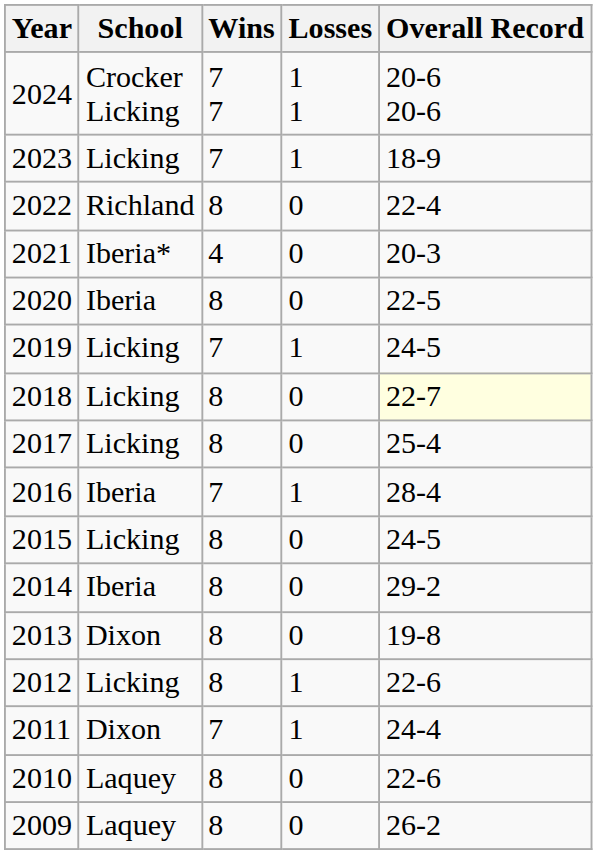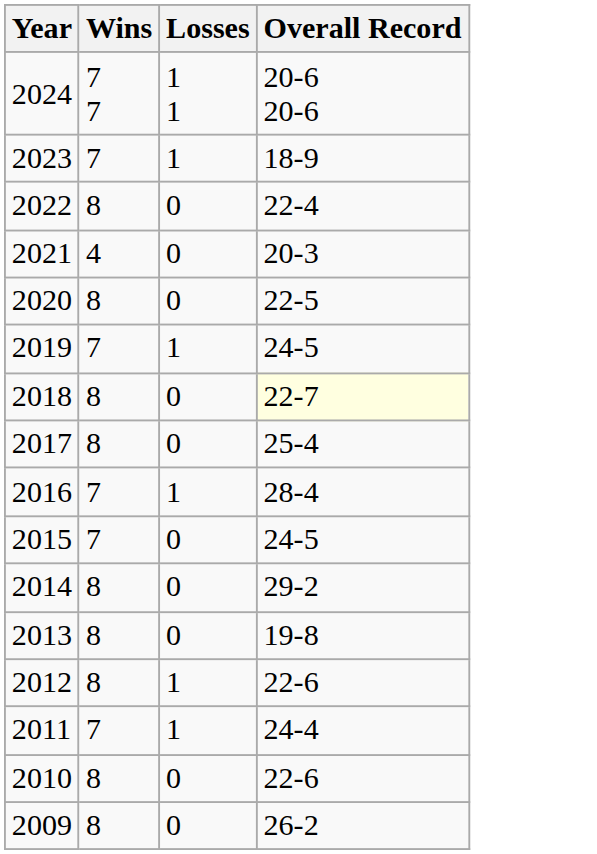- column: School | Crocker Licking | Licking | Richland | Iberia* | Iberia | Licking | Licking | Licking | Iberia | Licking | Iberia | Dixon | Licking | Dixon | Laquey | Laquey
2015 | Wins: 8 -> 7
